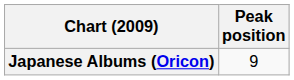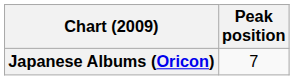Japanese Albums (Oricon) | Peak position: 9 -> 7
